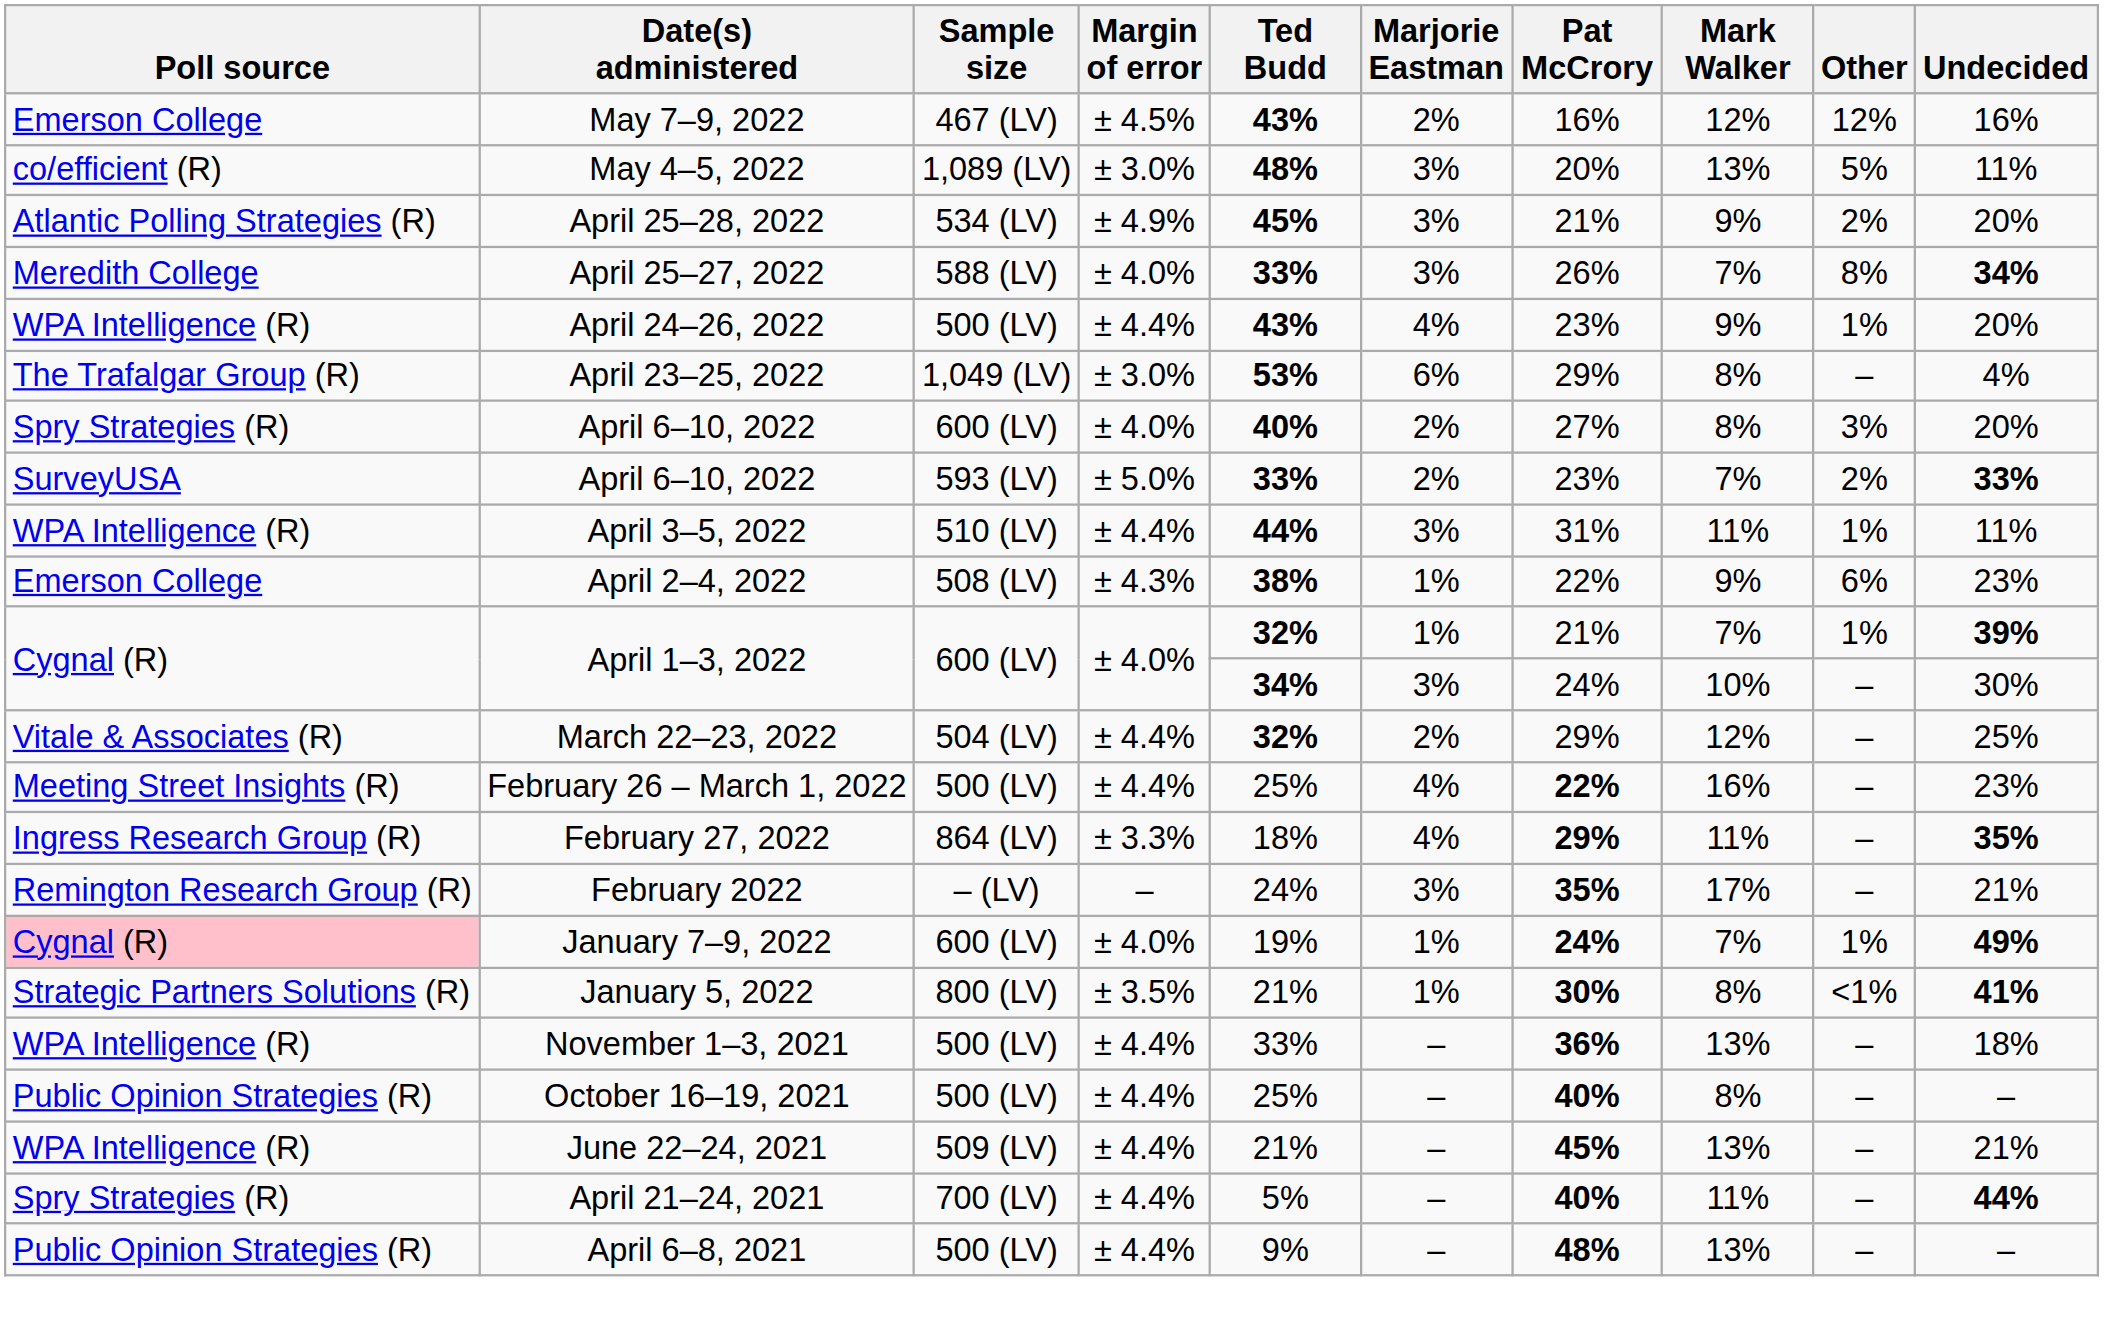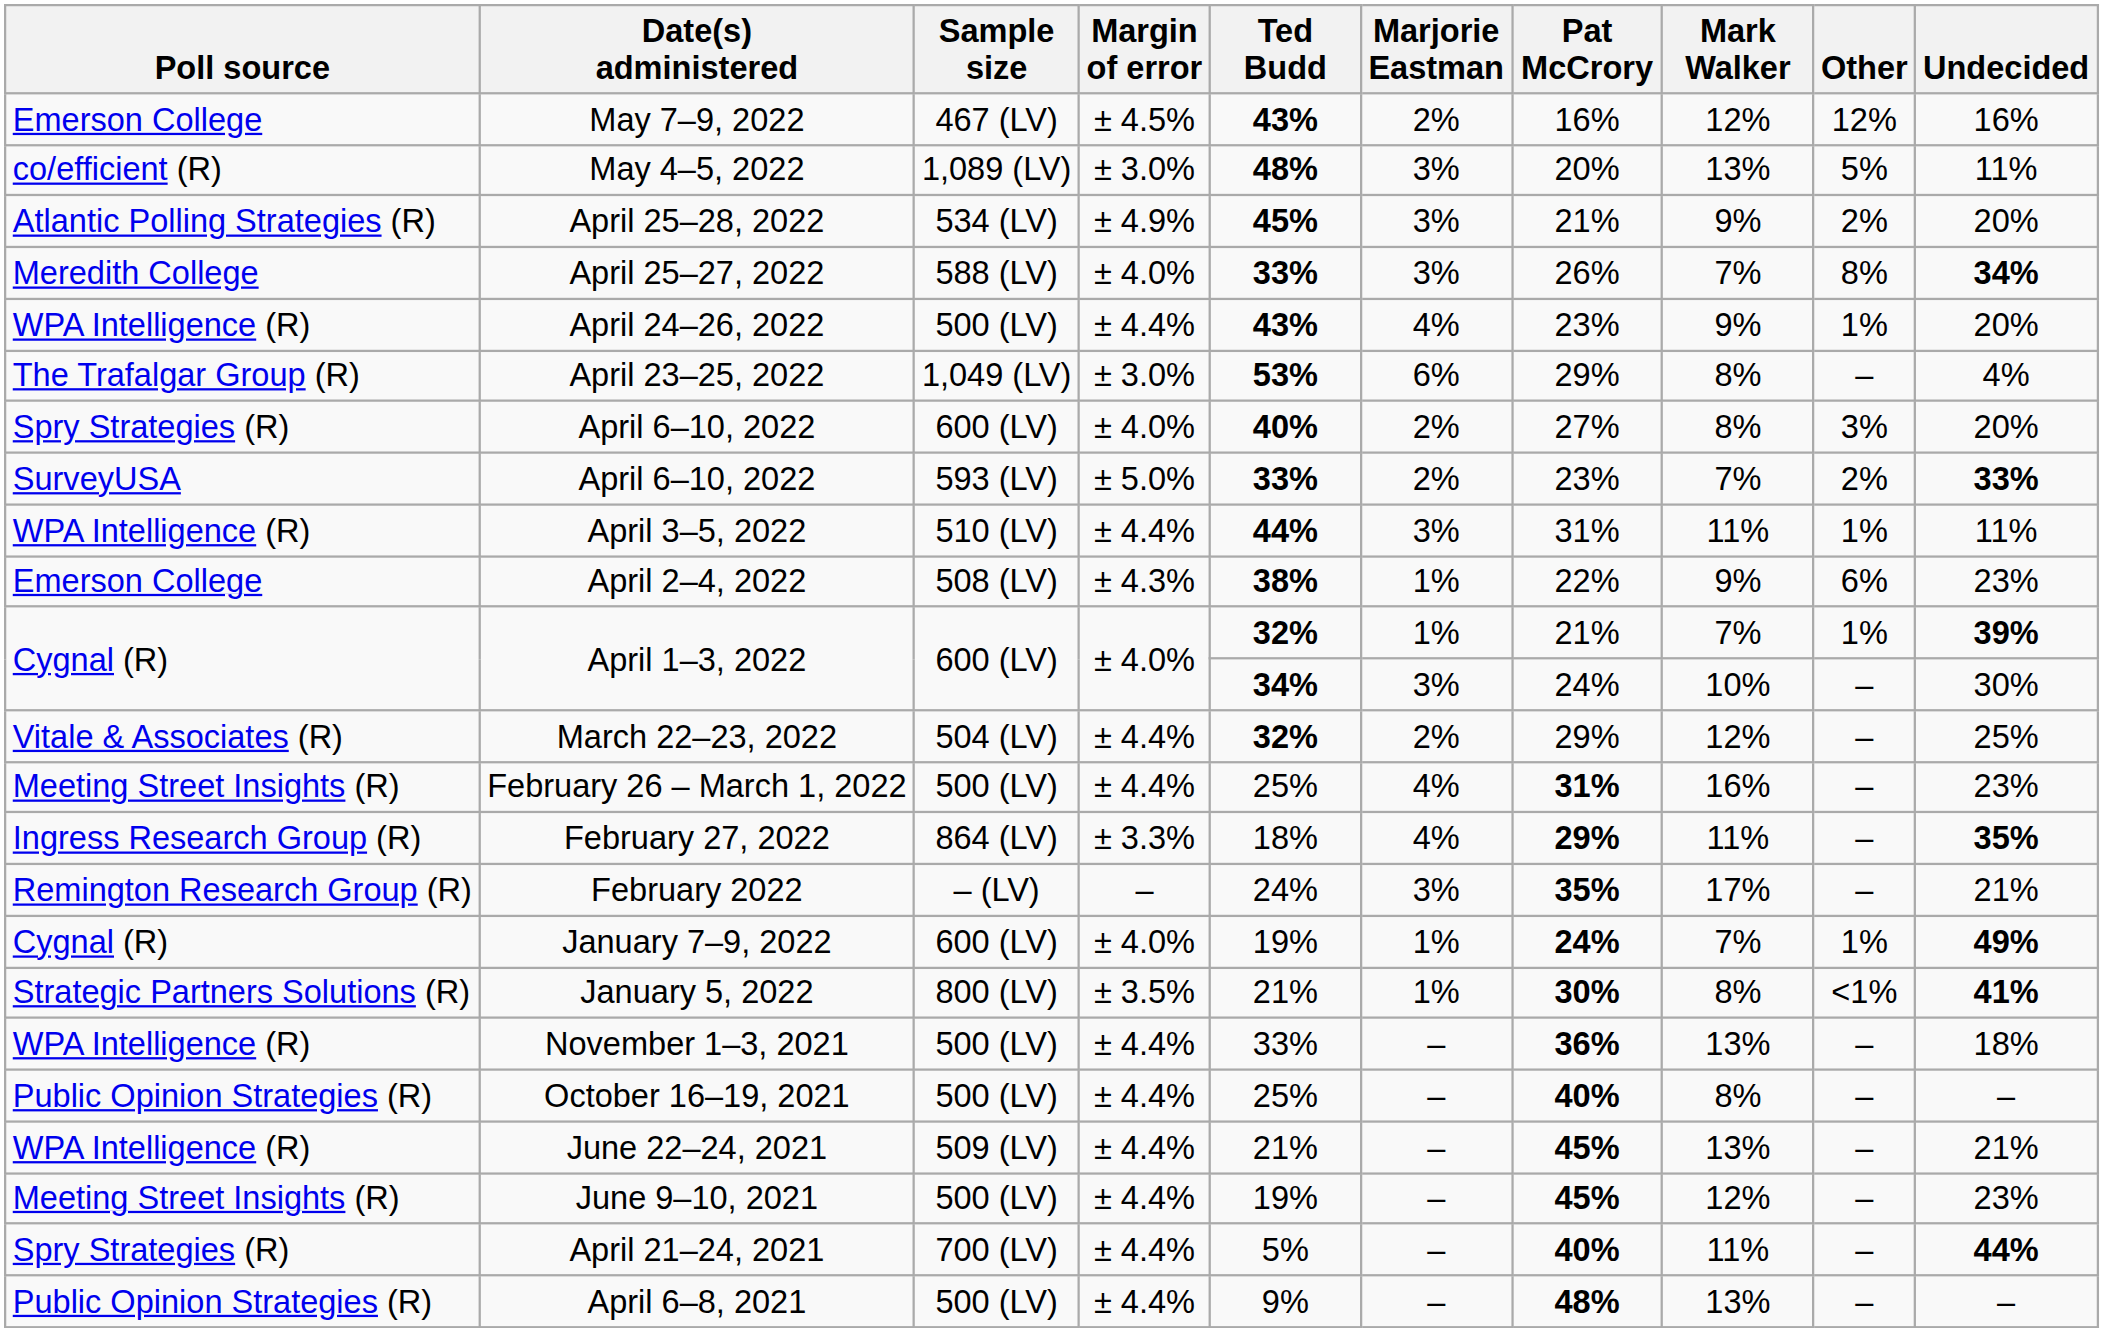February 26 – March 1, 2022 | Pat McCrory: 22% -> 31%
January 7–9, 2022 | Poll source: pink background -> no background
+ row: Meeting Street Insights (R) | June 9–10, 2021 | 500 (LV) | ± 4.4% | 19% | – | 45% | 12% | – | 23%
